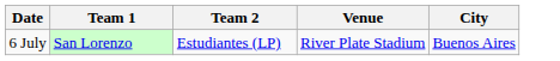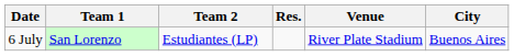+ column: Res.
